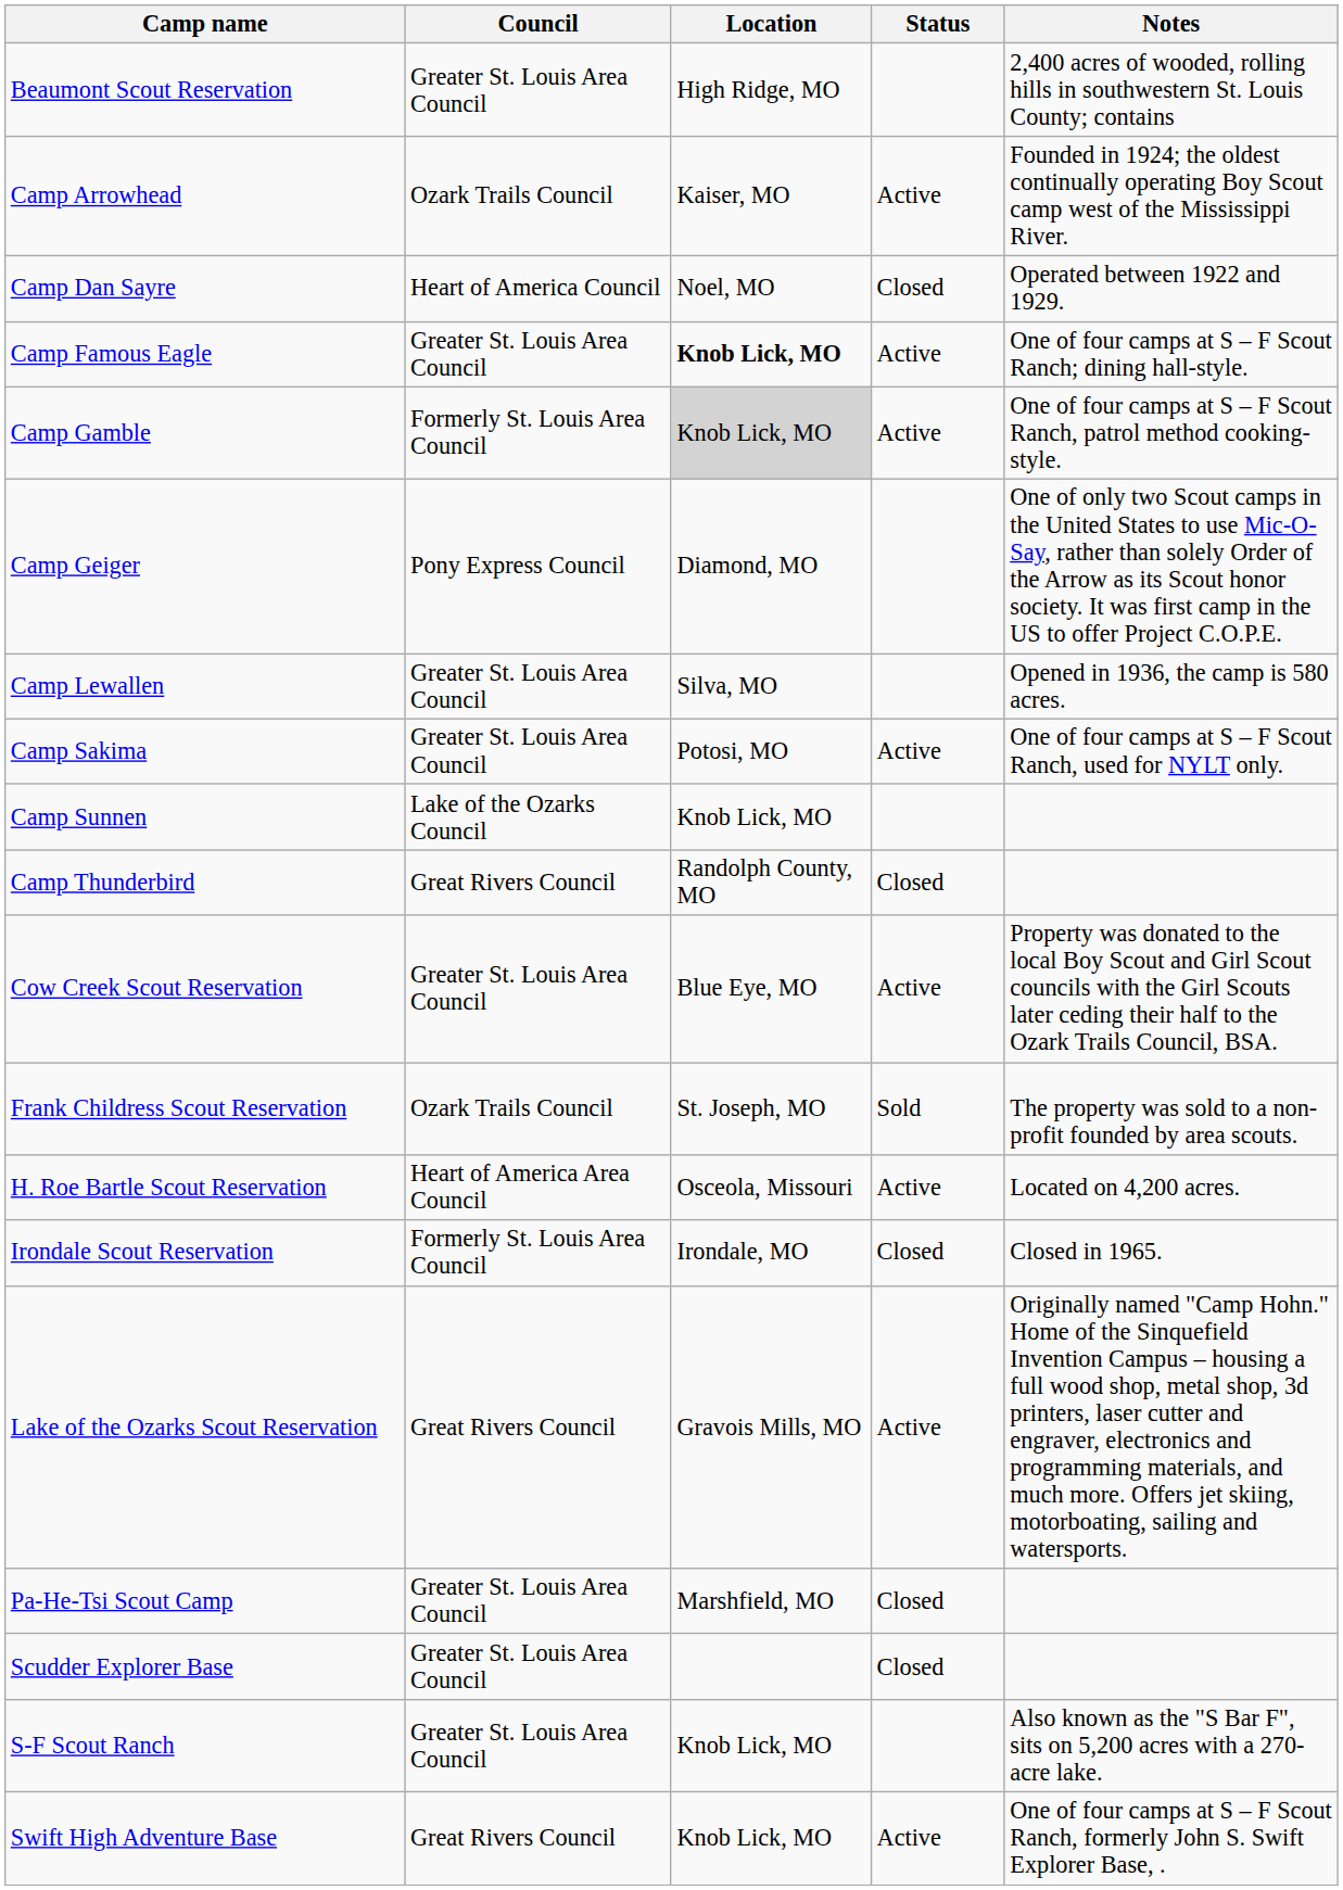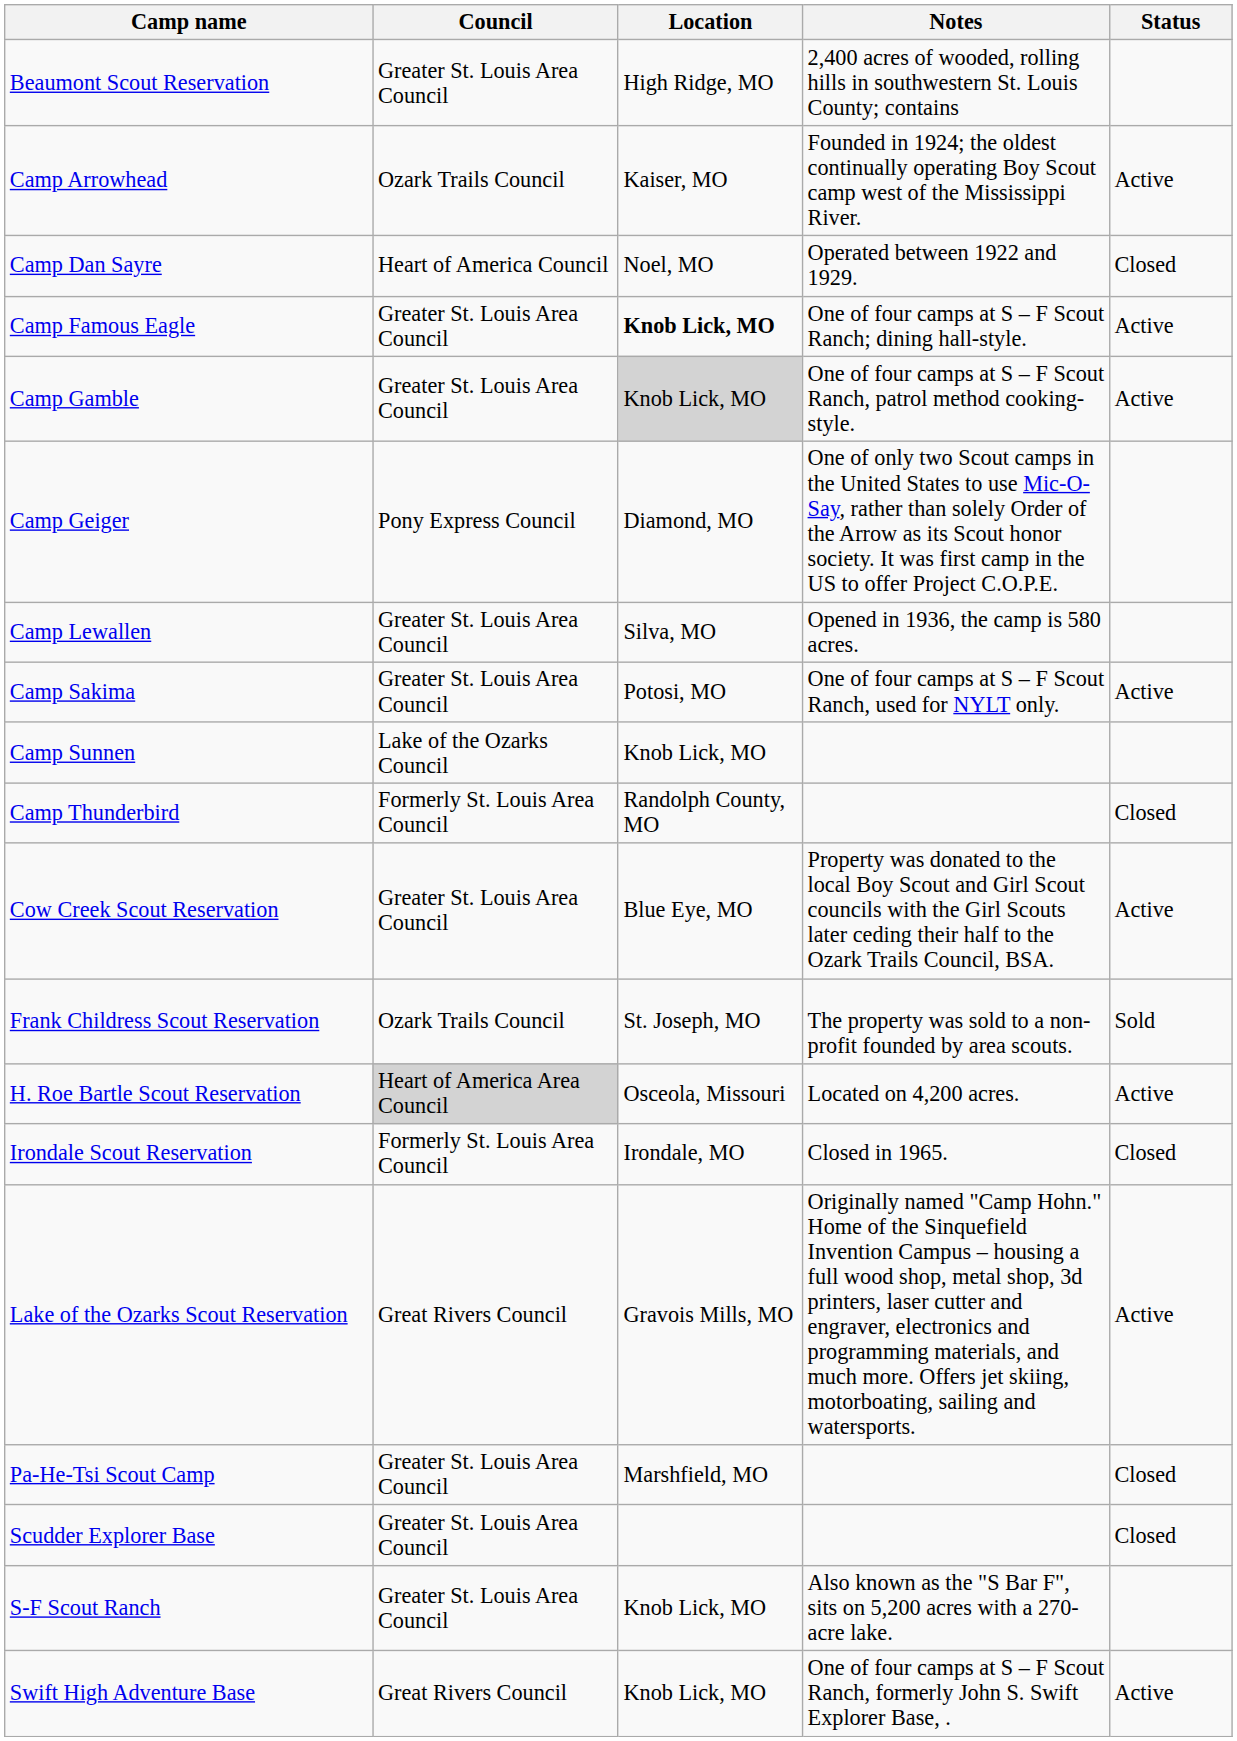columns swapped: Status <-> Notes
Camp Gamble | Council: Formerly St. Louis Area Council -> Greater St. Louis Area Council
Camp Thunderbird | Council: Great Rivers Council -> Formerly St. Louis Area Council
H. Roe Bartle Scout Reservation | Council: no background -> lightgrey background
